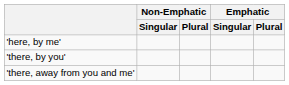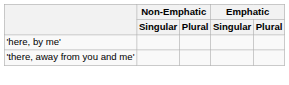- row: 'there, by you'
